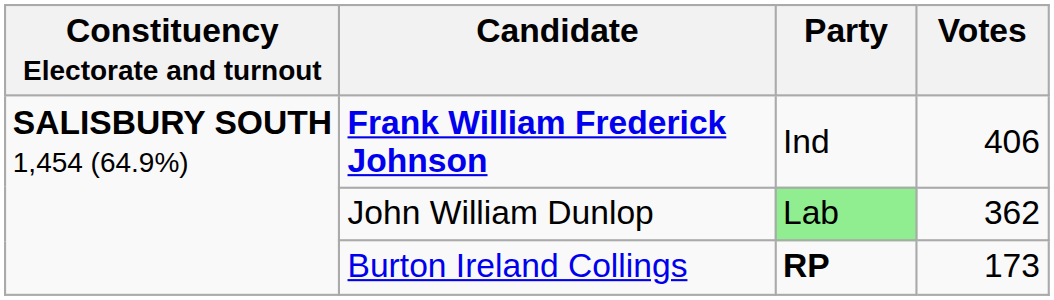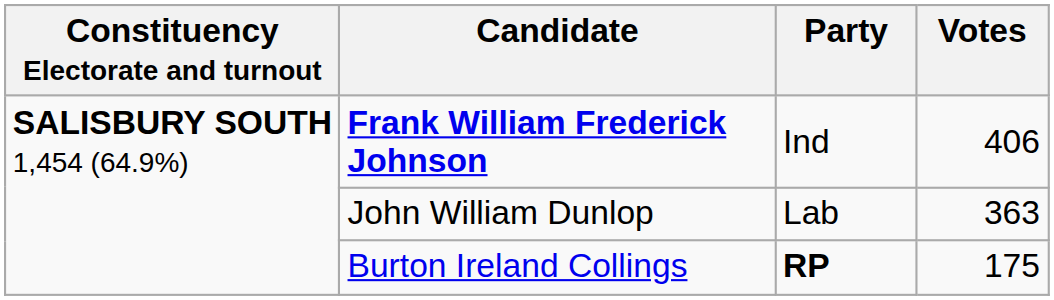John William Dunlop | Party: lightgreen background -> no background
John William Dunlop | Votes: 362 -> 363
Burton Ireland Collings | Votes: 173 -> 175
